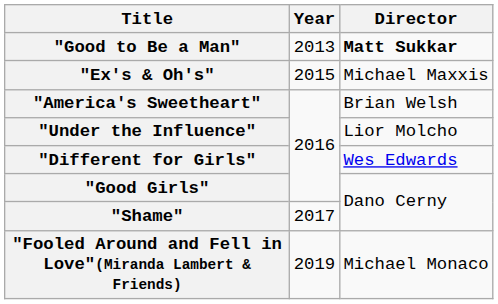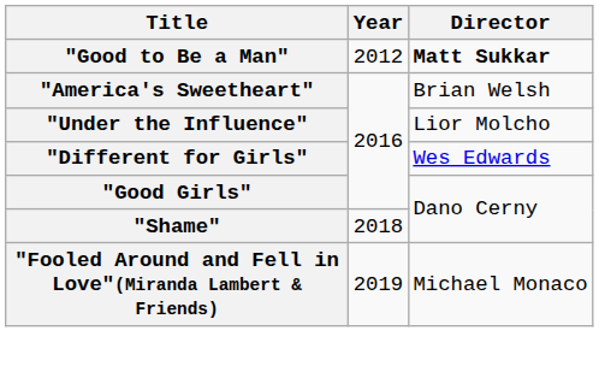"Good to Be a Man" | Year: 2013 -> 2012
- row: "Ex's & Oh's" | 2015 | Michael Maxxis
"Shame" | Year: 2017 -> 2018
